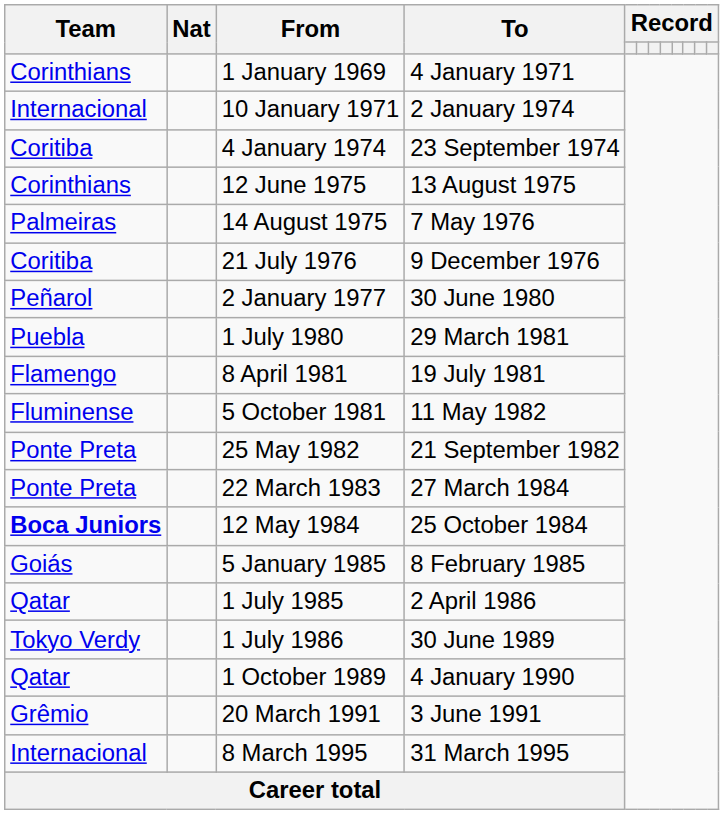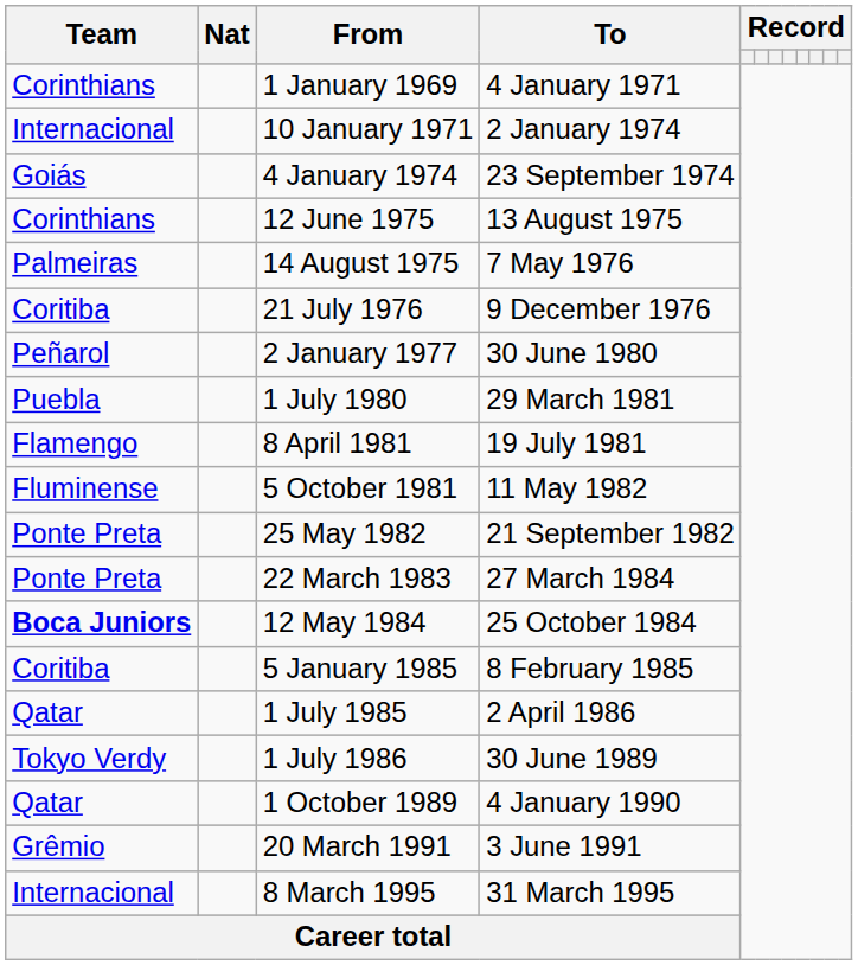4 January 1974 | Team: Coritiba -> Goiás
5 January 1985 | Team: Goiás -> Coritiba
